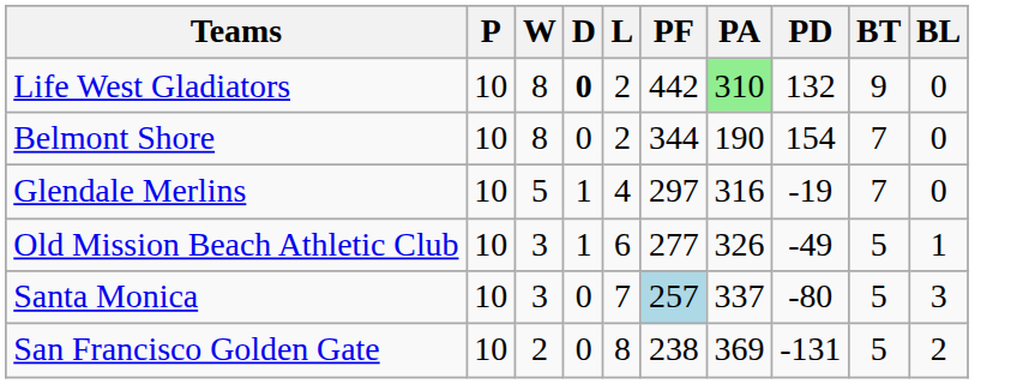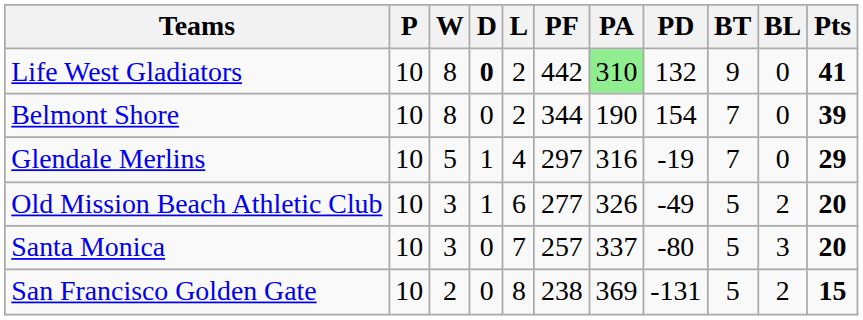+ column: Pts | 41 | 39 | 29 | 20 | 20 | 15
Old Mission Beach Athletic Club | BL: 1 -> 2
Santa Monica | PF: lightblue background -> no background
